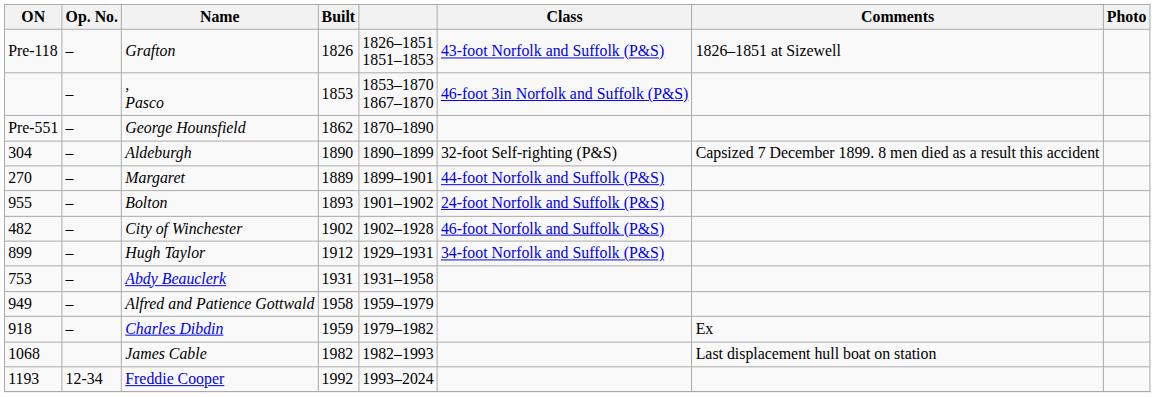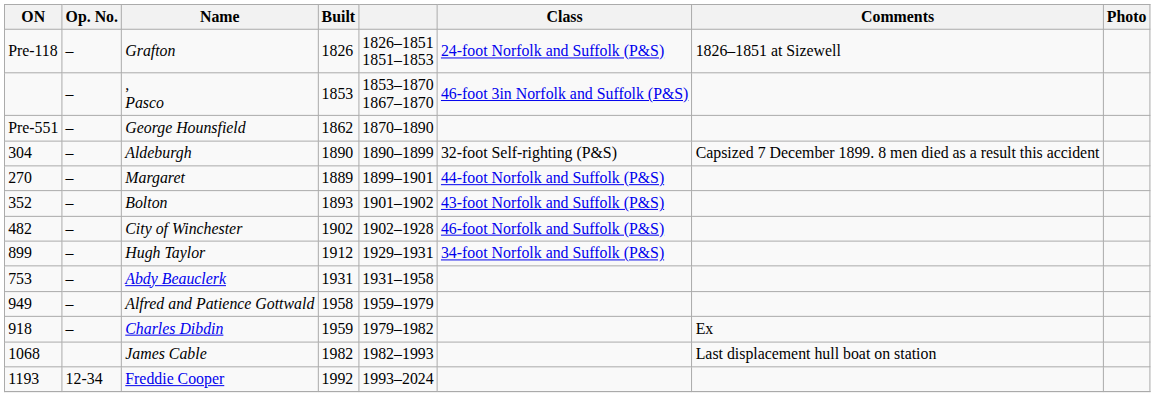Grafton | Class: 43-foot Norfolk and Suffolk (P&S) -> 24-foot Norfolk and Suffolk (P&S)
Bolton | ON: 955 -> 352
Bolton | Class: 24-foot Norfolk and Suffolk (P&S) -> 43-foot Norfolk and Suffolk (P&S)
